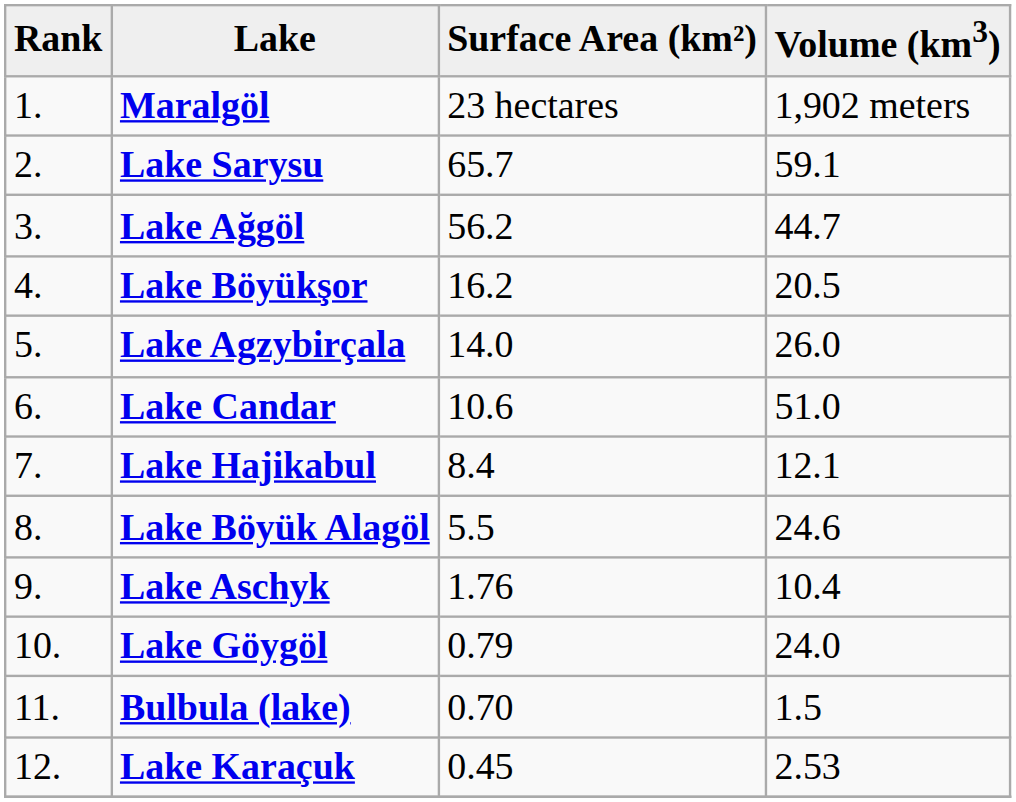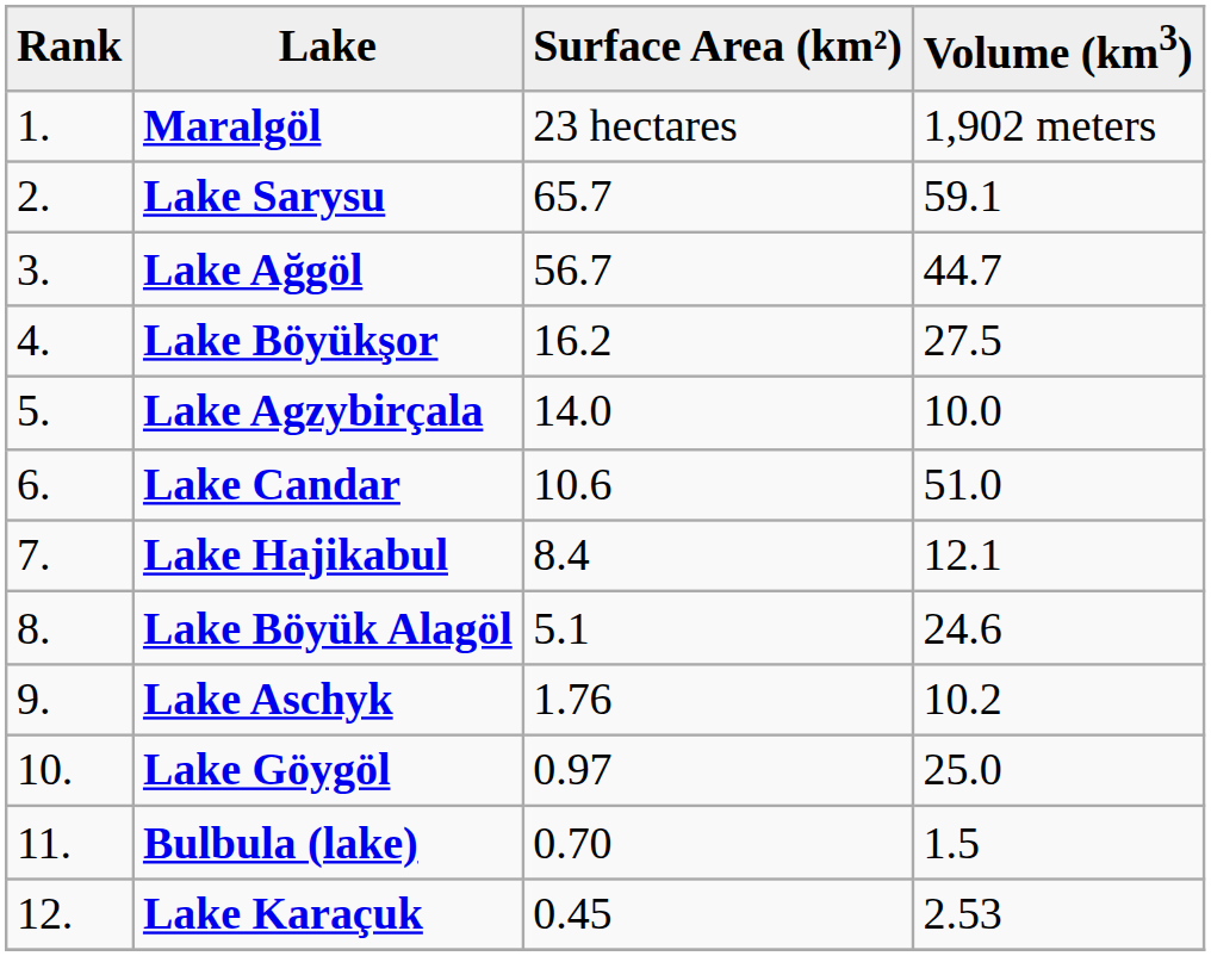Lake Ağgöl | Surface Area (km²): 56.2 -> 56.7
Lake Böyükşor | Volume (km3): 20.5 -> 27.5
Lake Agzybirçala | Volume (km3): 26.0 -> 10.0
Lake Böyük Alagöl | Surface Area (km²): 5.5 -> 5.1
Lake Aschyk | Volume (km3): 10.4 -> 10.2
Lake Göygöl | Surface Area (km²): 0.79 -> 0.97
Lake Göygöl | Volume (km3): 24.0 -> 25.0
